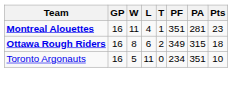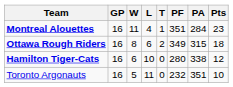Montreal Alouettes | PA: 281 -> 284
+ row: Hamilton Tiger-Cats | 16 | 6 | 10 | 0 | 280 | 338 | 12
Toronto Argonauts | PF: 234 -> 232
